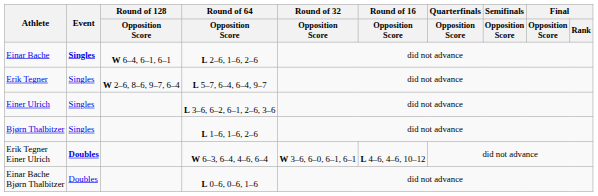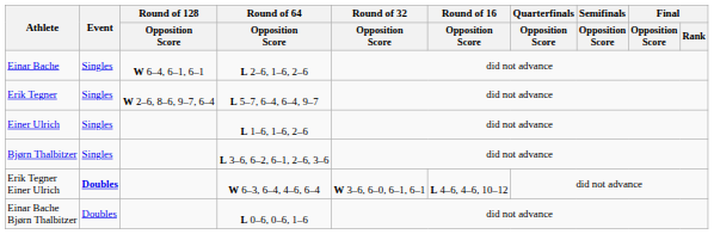Einar Bache | Event: bold -> normal
Einer Ulrich | Round of 64 / Opposition Score: L 3–6, 6–2, 6–1, 2–6, 3–6 -> L 1–6, 1–6, 2–6
Bjørn Thalbitzer | Round of 64 / Opposition Score: L 1–6, 1–6, 2–6 -> L 3–6, 6–2, 6–1, 2–6, 3–6
